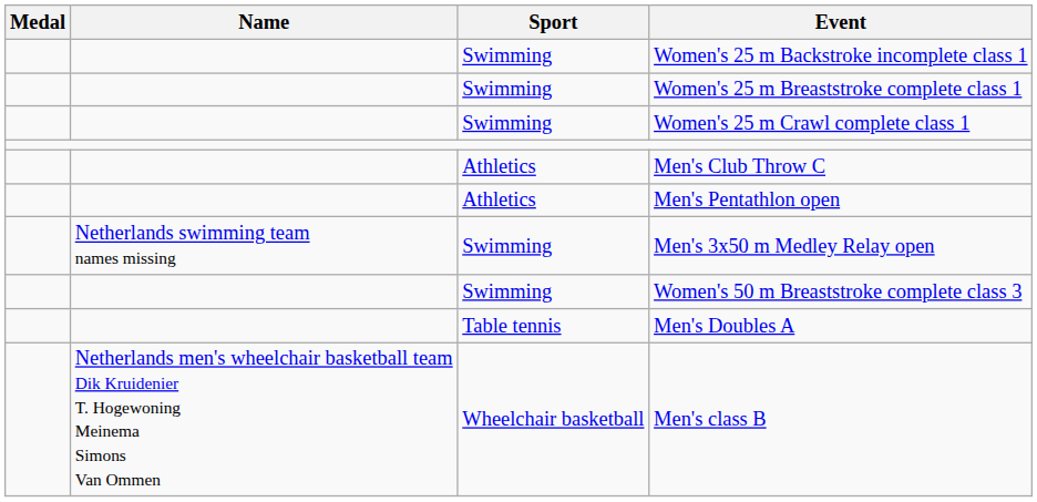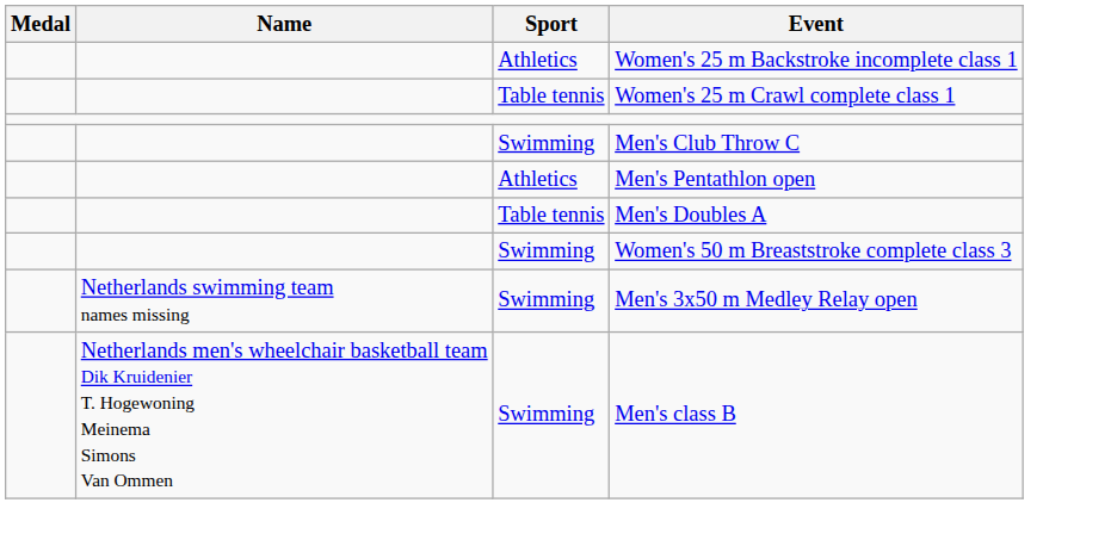Women's 25 m Backstroke incomplete class 1 | Sport: Swimming -> Athletics
- row: Swimming | Women's 25 m Breaststroke complete class 1
Women's 25 m Crawl complete class 1 | Sport: Swimming -> Table tennis
Men's Club Throw C | Sport: Athletics -> Swimming
rows swapped: Men's 3x50 m Medley Relay open <-> Men's Doubles A
Men's class B | Sport: Wheelchair basketball -> Swimming
